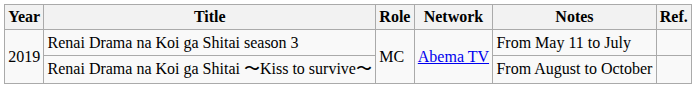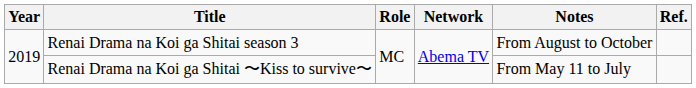Renai Drama na Koi ga Shitai season 3 | Notes: From May 11 to July -> From August to October
Renai Drama na Koi ga Shitai 〜Kiss to survive〜 | Notes: From August to October -> From May 11 to July
